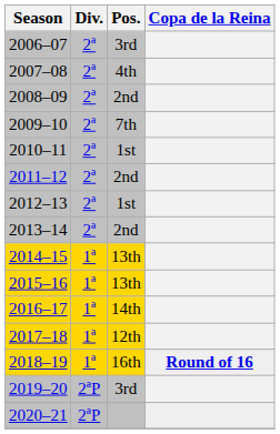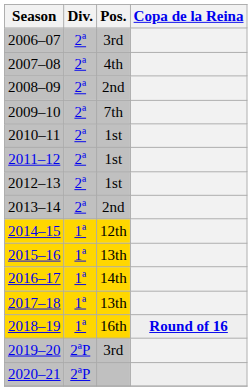2011–12 | Pos.: 2nd -> 1st
2014–15 | Pos.: 13th -> 12th
2017–18 | Pos.: 12th -> 13th
